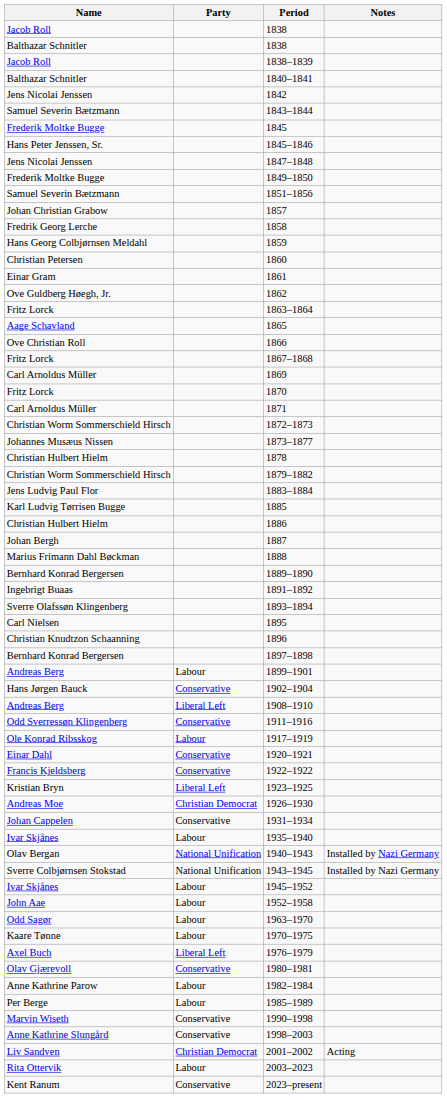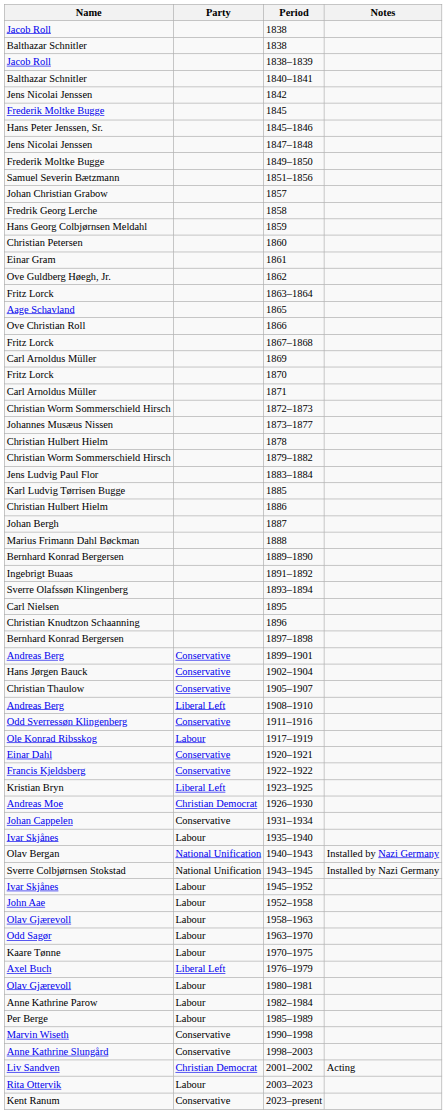- row: Samuel Severin Bætzmann | 1843–1844
1899–1901 | Party: Labour -> Conservative
+ row: Christian Thaulow | Conservative | 1905–1907
+ row: Olav Gjærevoll | Labour | 1958–1963
1980–1981 | Party: Conservative -> Labour
